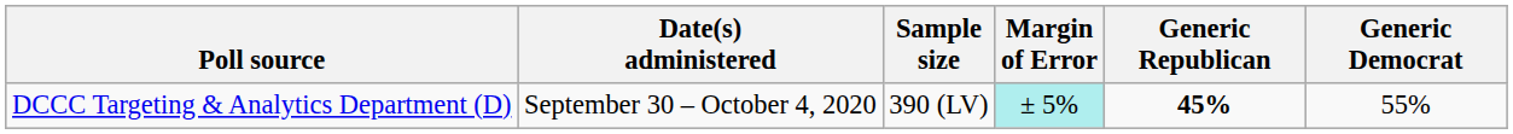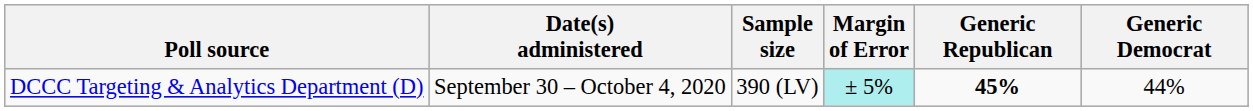DCCC Targeting & Analytics Department (D) | Generic Democrat: 55% -> 44%
